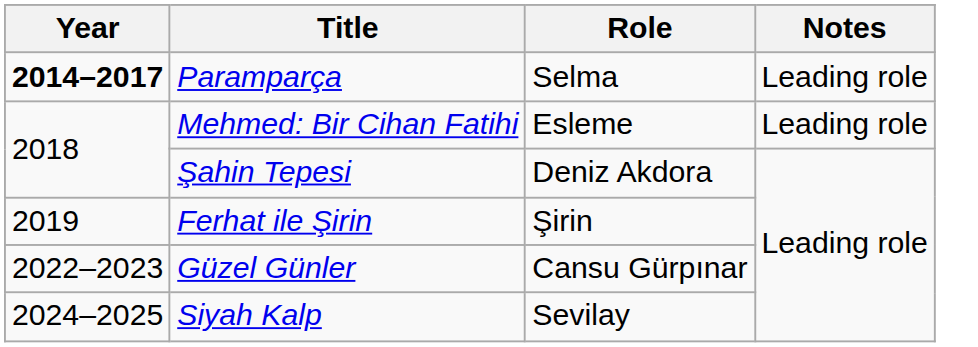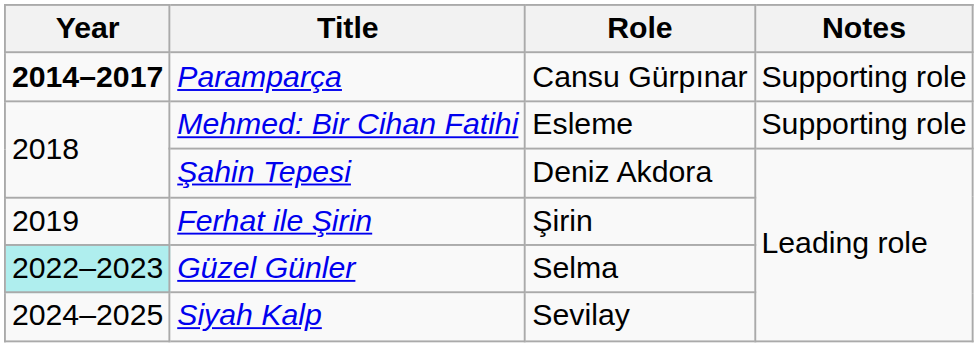Paramparça | Role: Selma -> Cansu Gürpınar
Paramparça | Notes: Leading role -> Supporting role
Mehmed: Bir Cihan Fatihi | Notes: Leading role -> Supporting role
Güzel Günler | Year: no background -> paleturquoise background
Güzel Günler | Role: Cansu Gürpınar -> Selma
